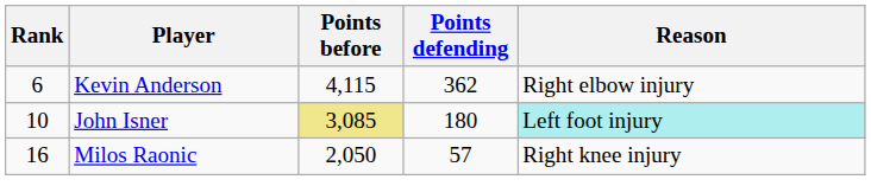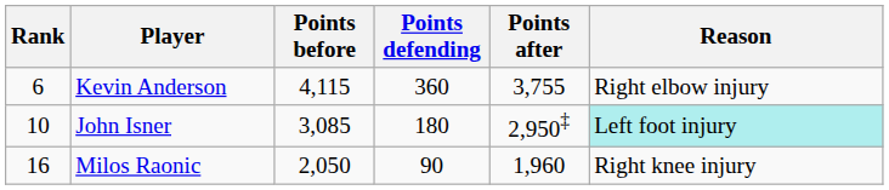+ column: Points after | 3,755 | 2,950‡ | 1,960
Kevin Anderson | Points defending: 362 -> 360
John Isner | Points before: khaki background -> no background
Milos Raonic | Points defending: 57 -> 90
